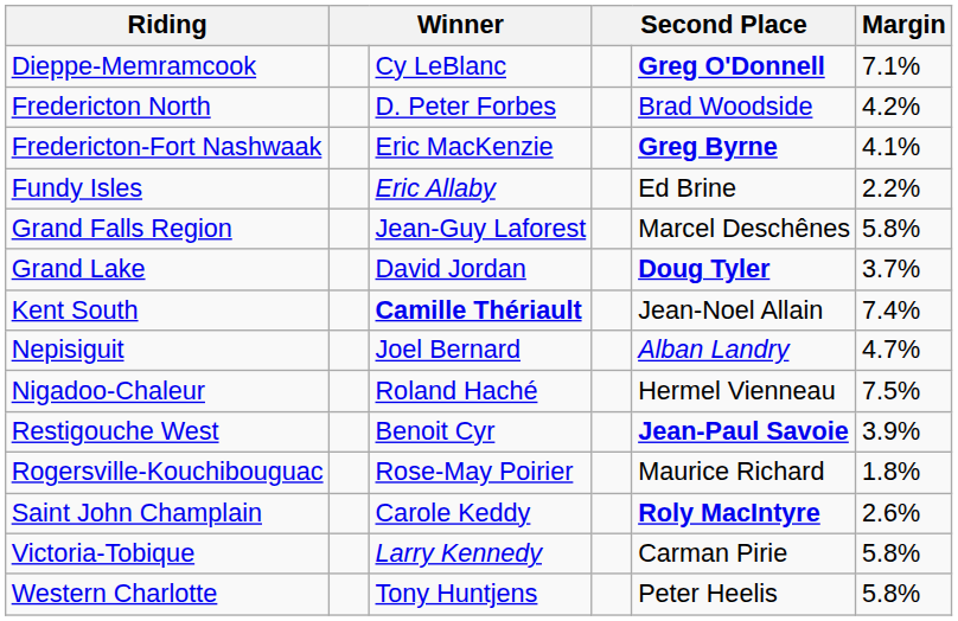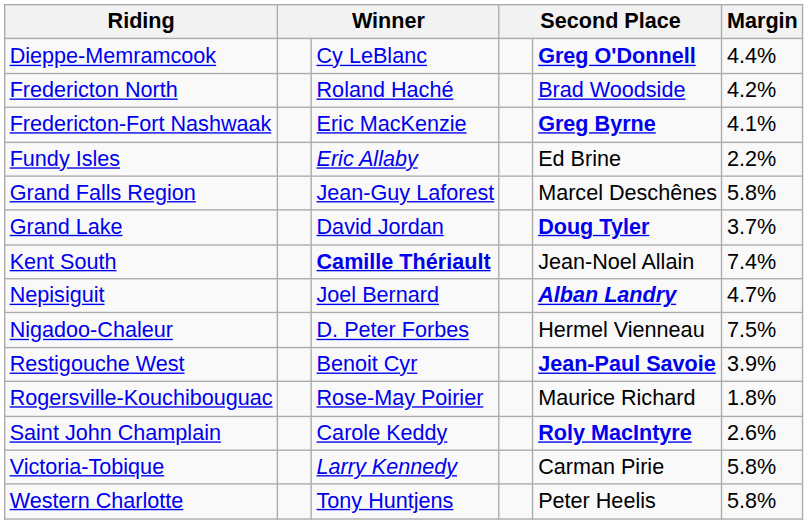Dieppe-Memramcook | Margin: 7.1% -> 4.4%
Fredericton North | column 3: D. Peter Forbes -> Roland Haché
Nepisiguit | column 5: normal -> bold
Nigadoo-Chaleur | column 3: Roland Haché -> D. Peter Forbes
